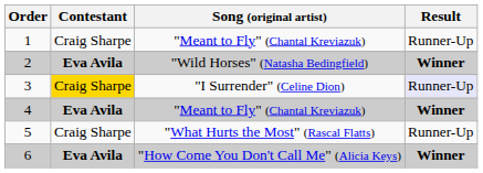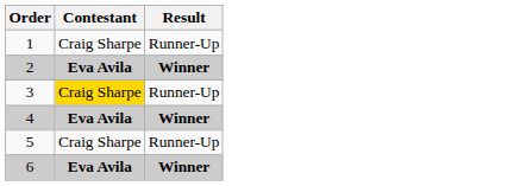- column: Song (original artist) | "Meant to Fly" (Chantal Kreviazuk) | "Wild Horses" (Natasha Bedingfield) | "I Surrender" (Celine Dion) | "Meant to Fly" (Chantal Kreviazuk) | "What Hurts the Most" (Rascal Flatts) | "How Come You Don't Call Me" (Alicia Keys)
3 | Result: lavender background -> no background
